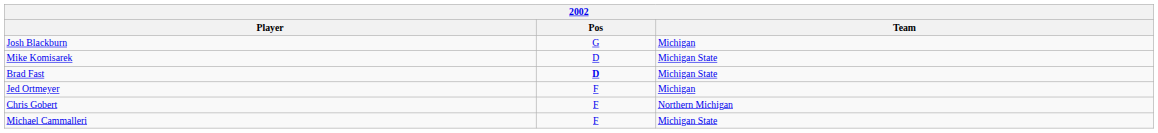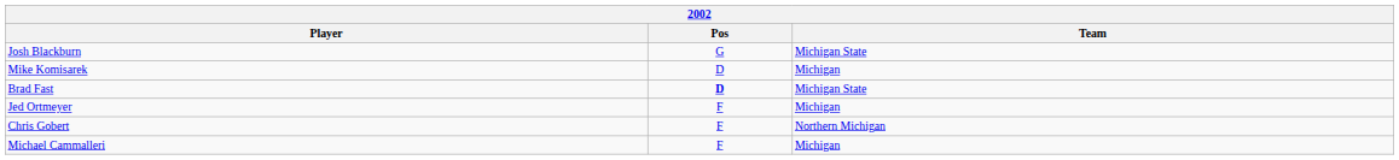Josh Blackburn | Team: Michigan -> Michigan State
Mike Komisarek | Team: Michigan State -> Michigan
Michael Cammalleri | Team: Michigan State -> Michigan
